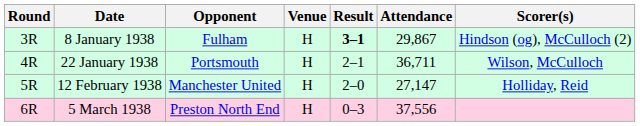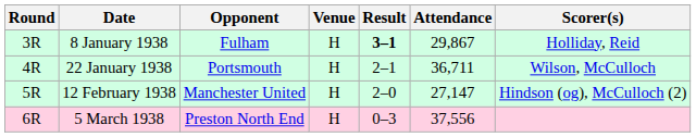8 January 1938 | Scorer(s): Hindson (og), McCulloch (2) -> Holliday, Reid
12 February 1938 | Scorer(s): Holliday, Reid -> Hindson (og), McCulloch (2)
